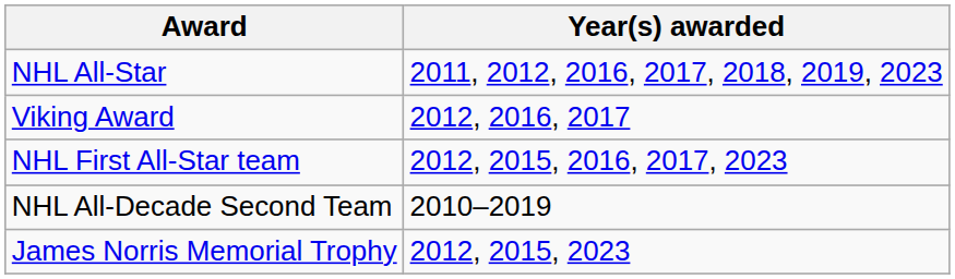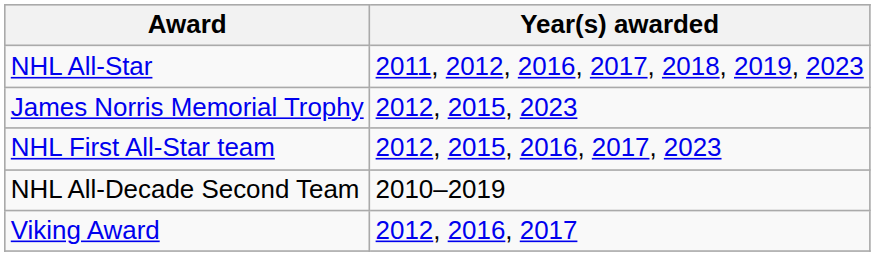rows swapped: James Norris Memorial Trophy <-> Viking Award
